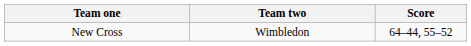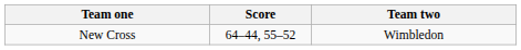columns swapped: Score <-> Team two
